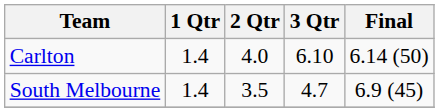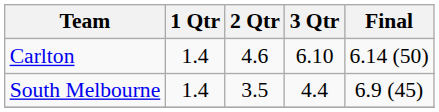Carlton | 2 Qtr: 4.0 -> 4.6
South Melbourne | 3 Qtr: 4.7 -> 4.4
